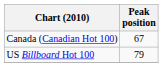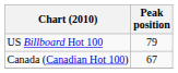rows swapped: Canada (Canadian Hot 100) <-> US Billboard Hot 100
